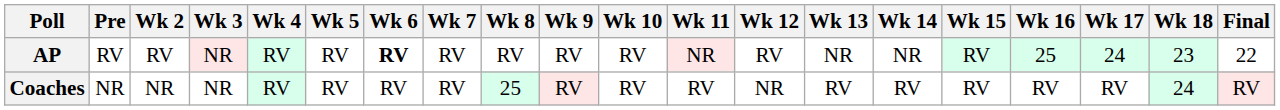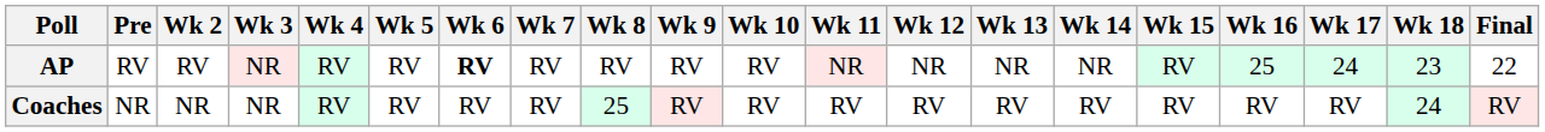AP | Wk 12: RV -> NR
Coaches | Wk 12: NR -> RV
